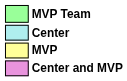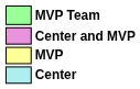rows swapped: Center <-> Center and MVP
